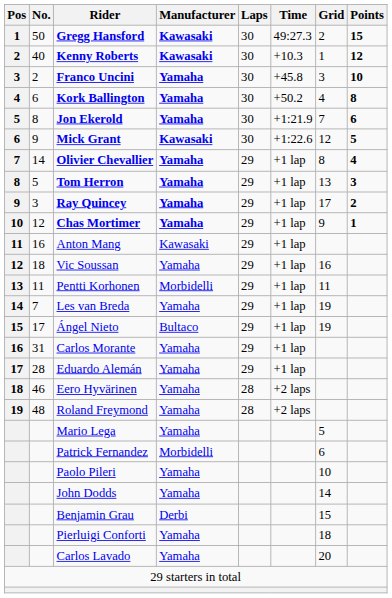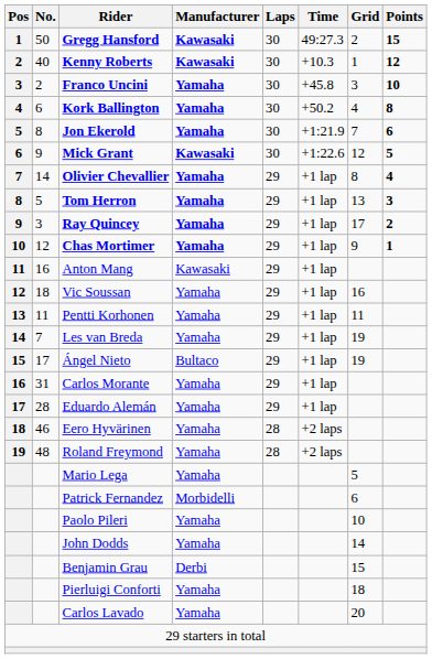Pentti Korhonen | Manufacturer: Morbidelli -> Yamaha
